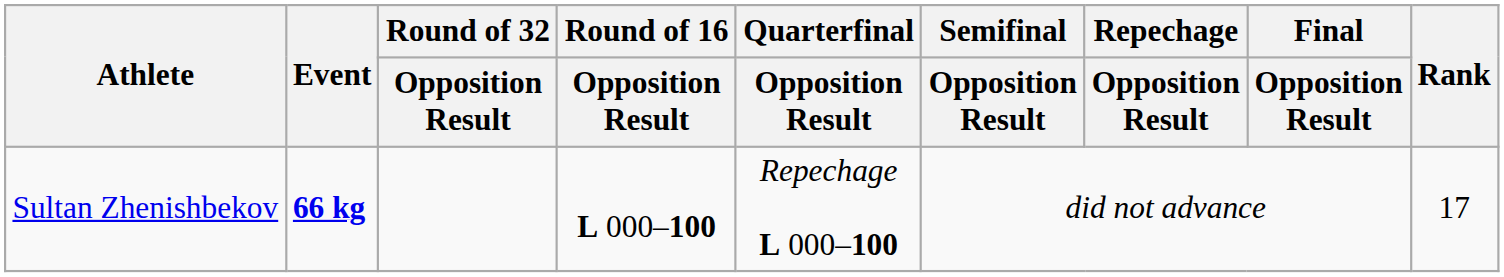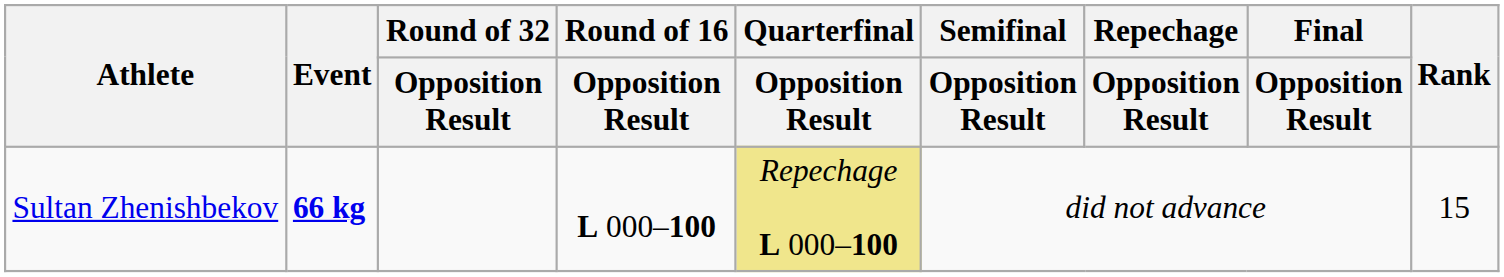Sultan Zhenishbekov | Quarterfinal / Opposition Result: no background -> khaki background
Sultan Zhenishbekov | Rank: 17 -> 15
